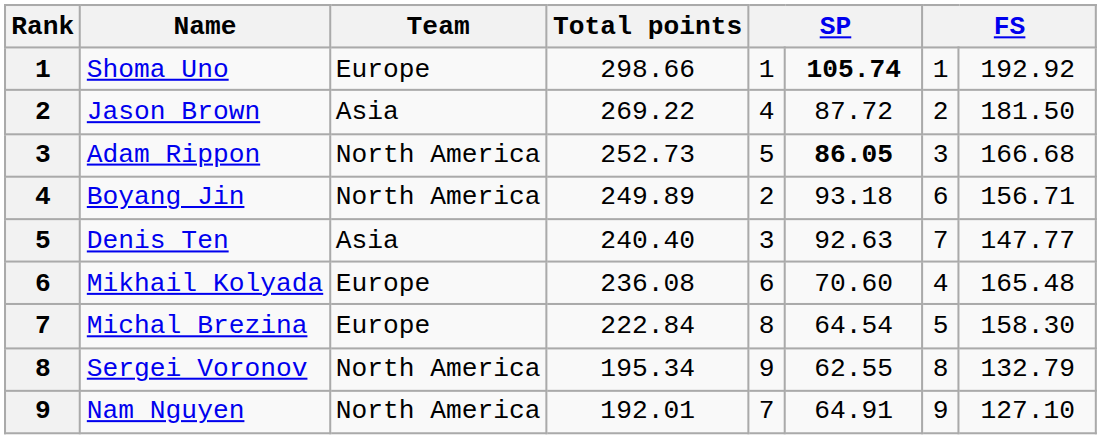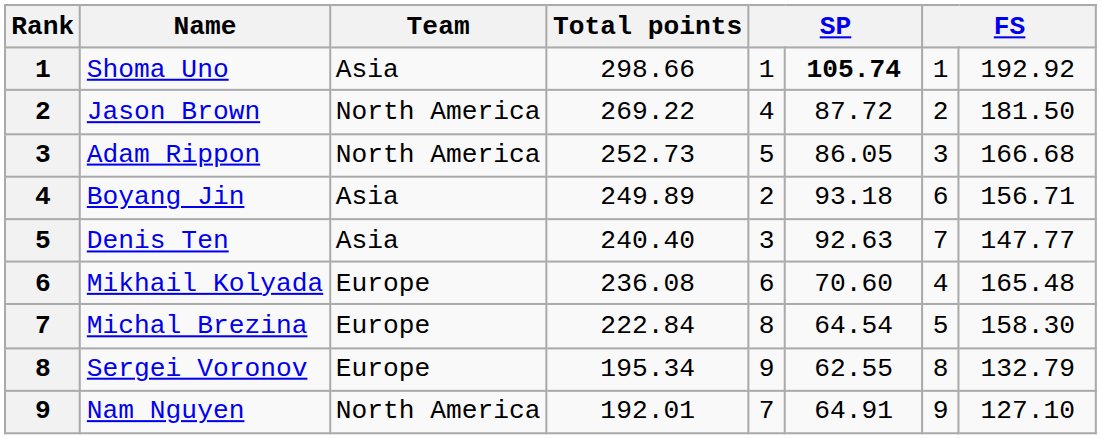Shoma Uno | Team: Europe -> Asia
Jason Brown | Team: Asia -> North America
Adam Rippon | column 6: bold -> normal
Boyang Jin | Team: North America -> Asia
Sergei Voronov | Team: North America -> Europe
